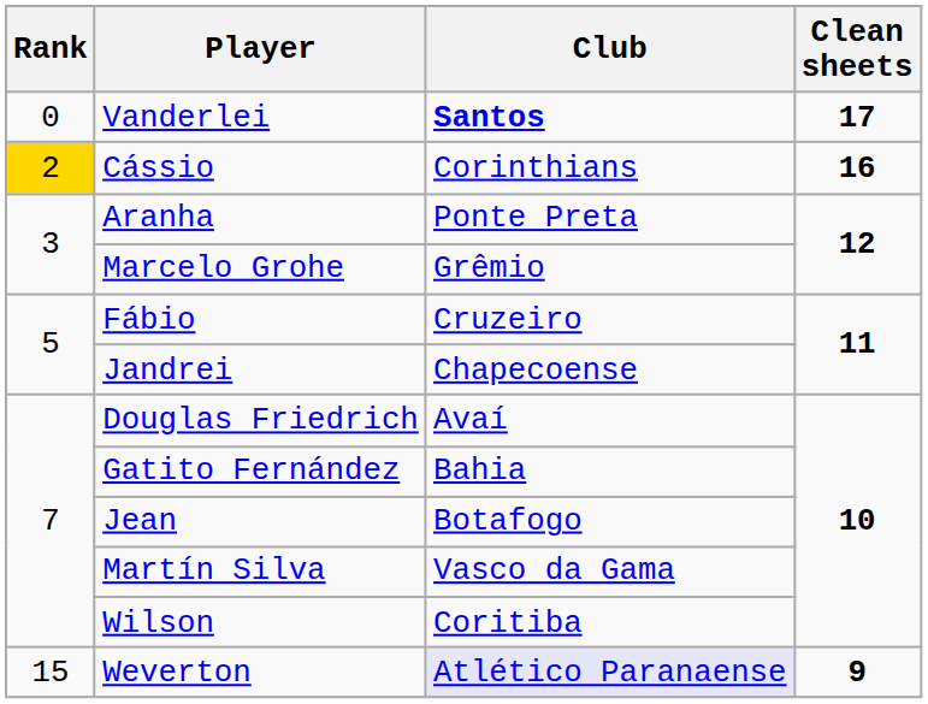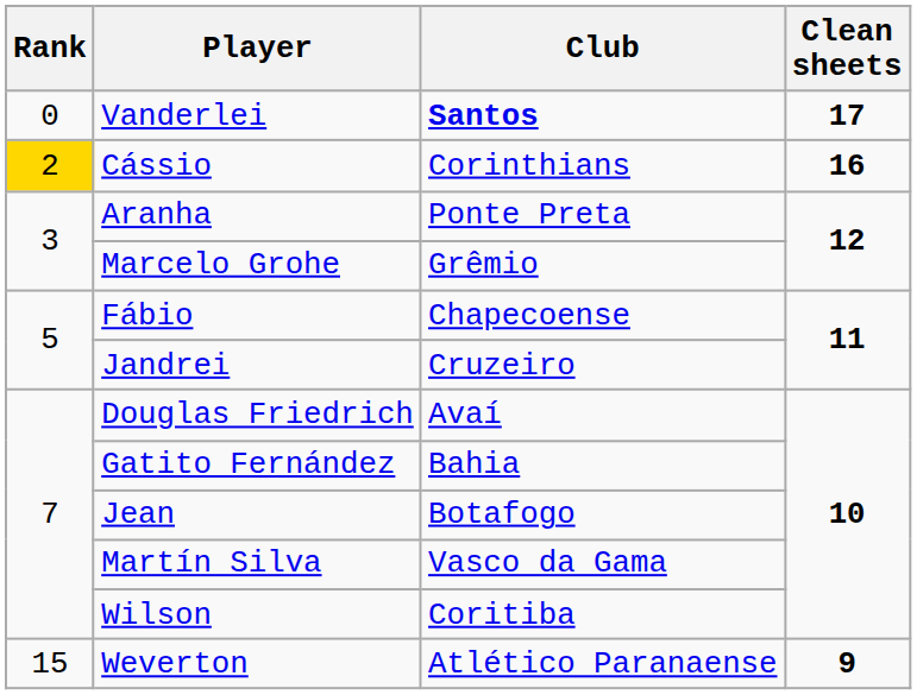Fábio | Club: Cruzeiro -> Chapecoense
Jandrei | Club: Chapecoense -> Cruzeiro
Weverton | Club: lavender background -> no background
